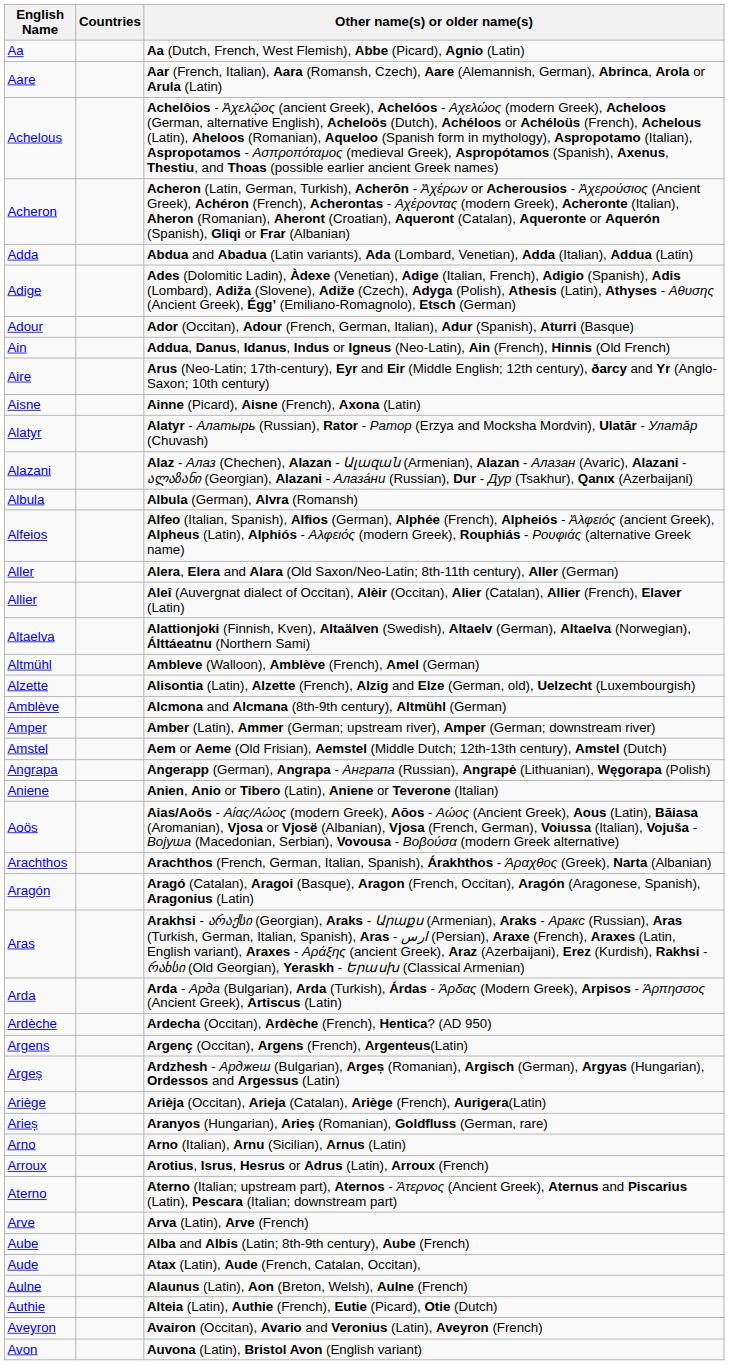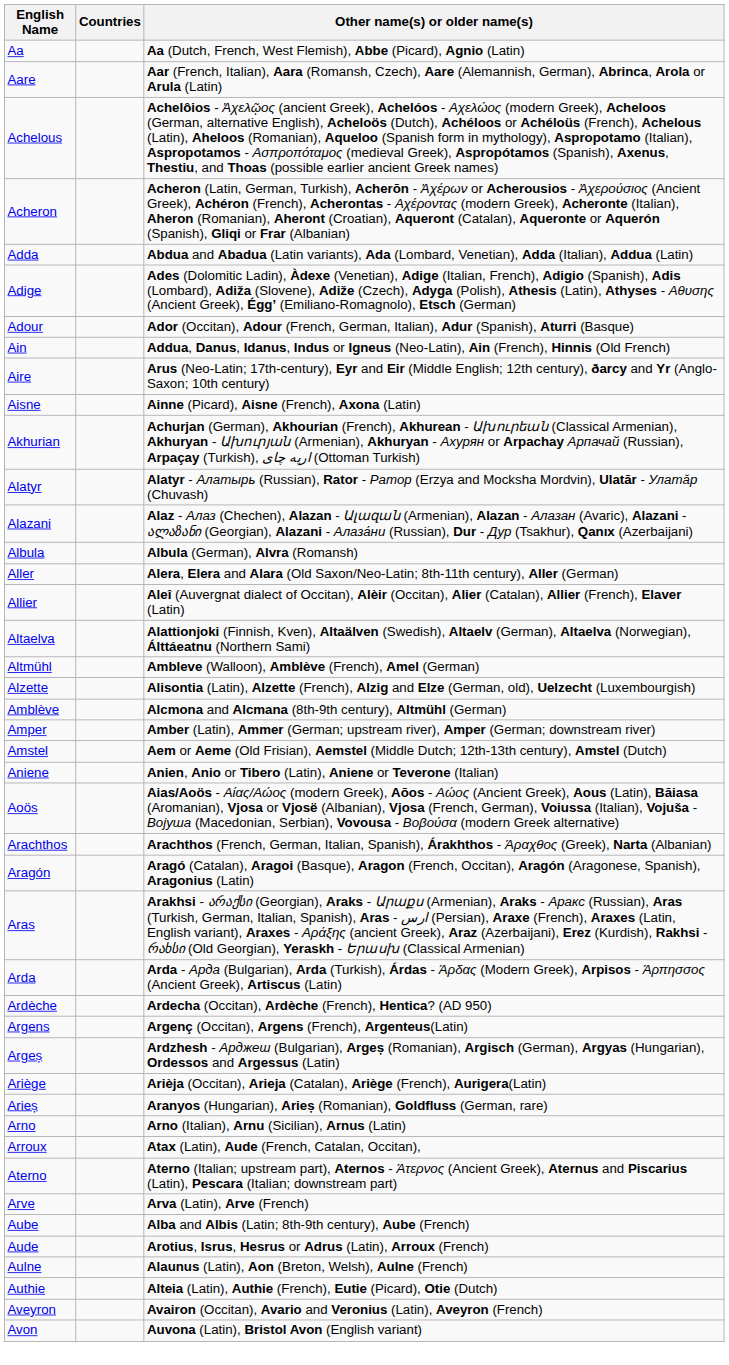+ row: Akhurian | Achurjan (German), Akhourian (French), Akhurean - Ախուրեան (Classical Armenian), Akhuryan - Ախուրյան (Armenian), Akhuryan - Ахурян or Arpachay Арпачай (Russian), Arpaçay (Turkish), ارپه چاى (Ottoman Turkish)
- row: Alfeios | Alfeo (Italian, Spanish), Alfios (German), Alphée (French), Alpheiós - Ἀλφειός (ancient Greek), Alpheus (Latin), Alphiós - Αλφειός (modern Greek), Rouphiás - Ρουφιάς (alternative Greek name)
- row: Angrapa | Angerapp (German), Angrapa - Анграпа (Russian), Angrapė (Lithuanian), Węgorapa (Polish)
Arroux | Other name(s) or older name(s): Arotius, Isrus, Hesrus or Adrus (Latin), Arroux (French) -> Atax (Latin), Aude (French, Catalan, Occitan),
Aude | Other name(s) or older name(s): Atax (Latin), Aude (French, Catalan, Occitan), -> Arotius, Isrus, Hesrus or Adrus (Latin), Arroux (French)
